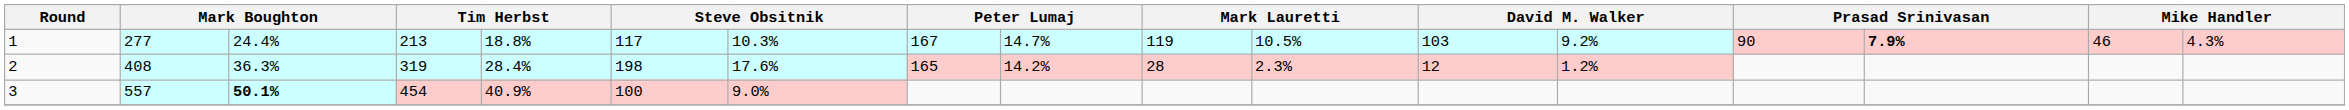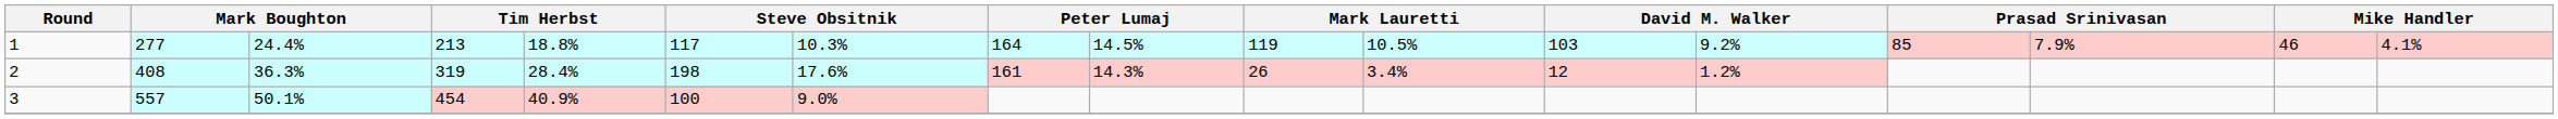1 | column 8: 167 -> 164
1 | column 9: 14.7% -> 14.5%
1 | column 14: 90 -> 85
1 | column 15: bold -> normal
1 | column 17: 4.3% -> 4.1%
2 | column 8: 165 -> 161
2 | column 9: 14.2% -> 14.3%
2 | column 10: 28 -> 26
2 | column 11: 2.3% -> 3.4%
3 | column 3: bold -> normal
